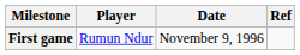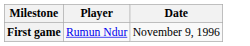- column: Ref
